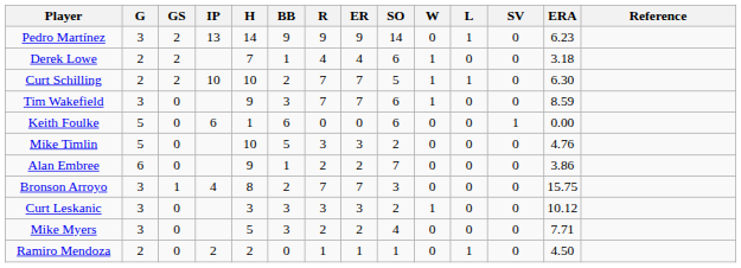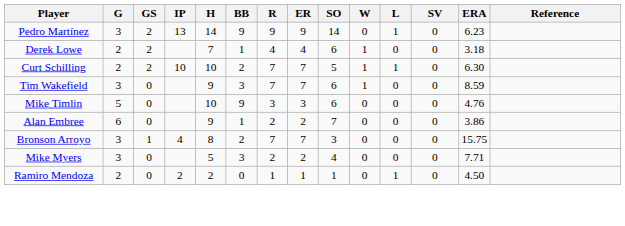- row: Keith Foulke | 5 | 0 | 6 | 1 | 6 | 0 | 0 | 6 | 0 | 0 | 1 | 0.00
Mike Timlin | BB: 5 -> 9
Mike Timlin | SO: 2 -> 6
- row: Curt Leskanic | 3 | 0 | 3 | 3 | 3 | 3 | 2 | 1 | 0 | 0 | 10.12
